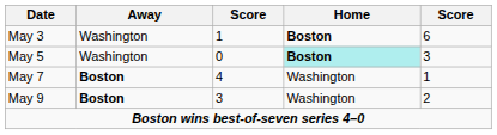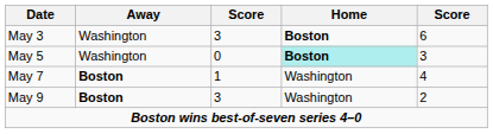May 3 | column 3: 1 -> 3
May 7 | column 3: 4 -> 1
May 7 | column 5: 1 -> 4
